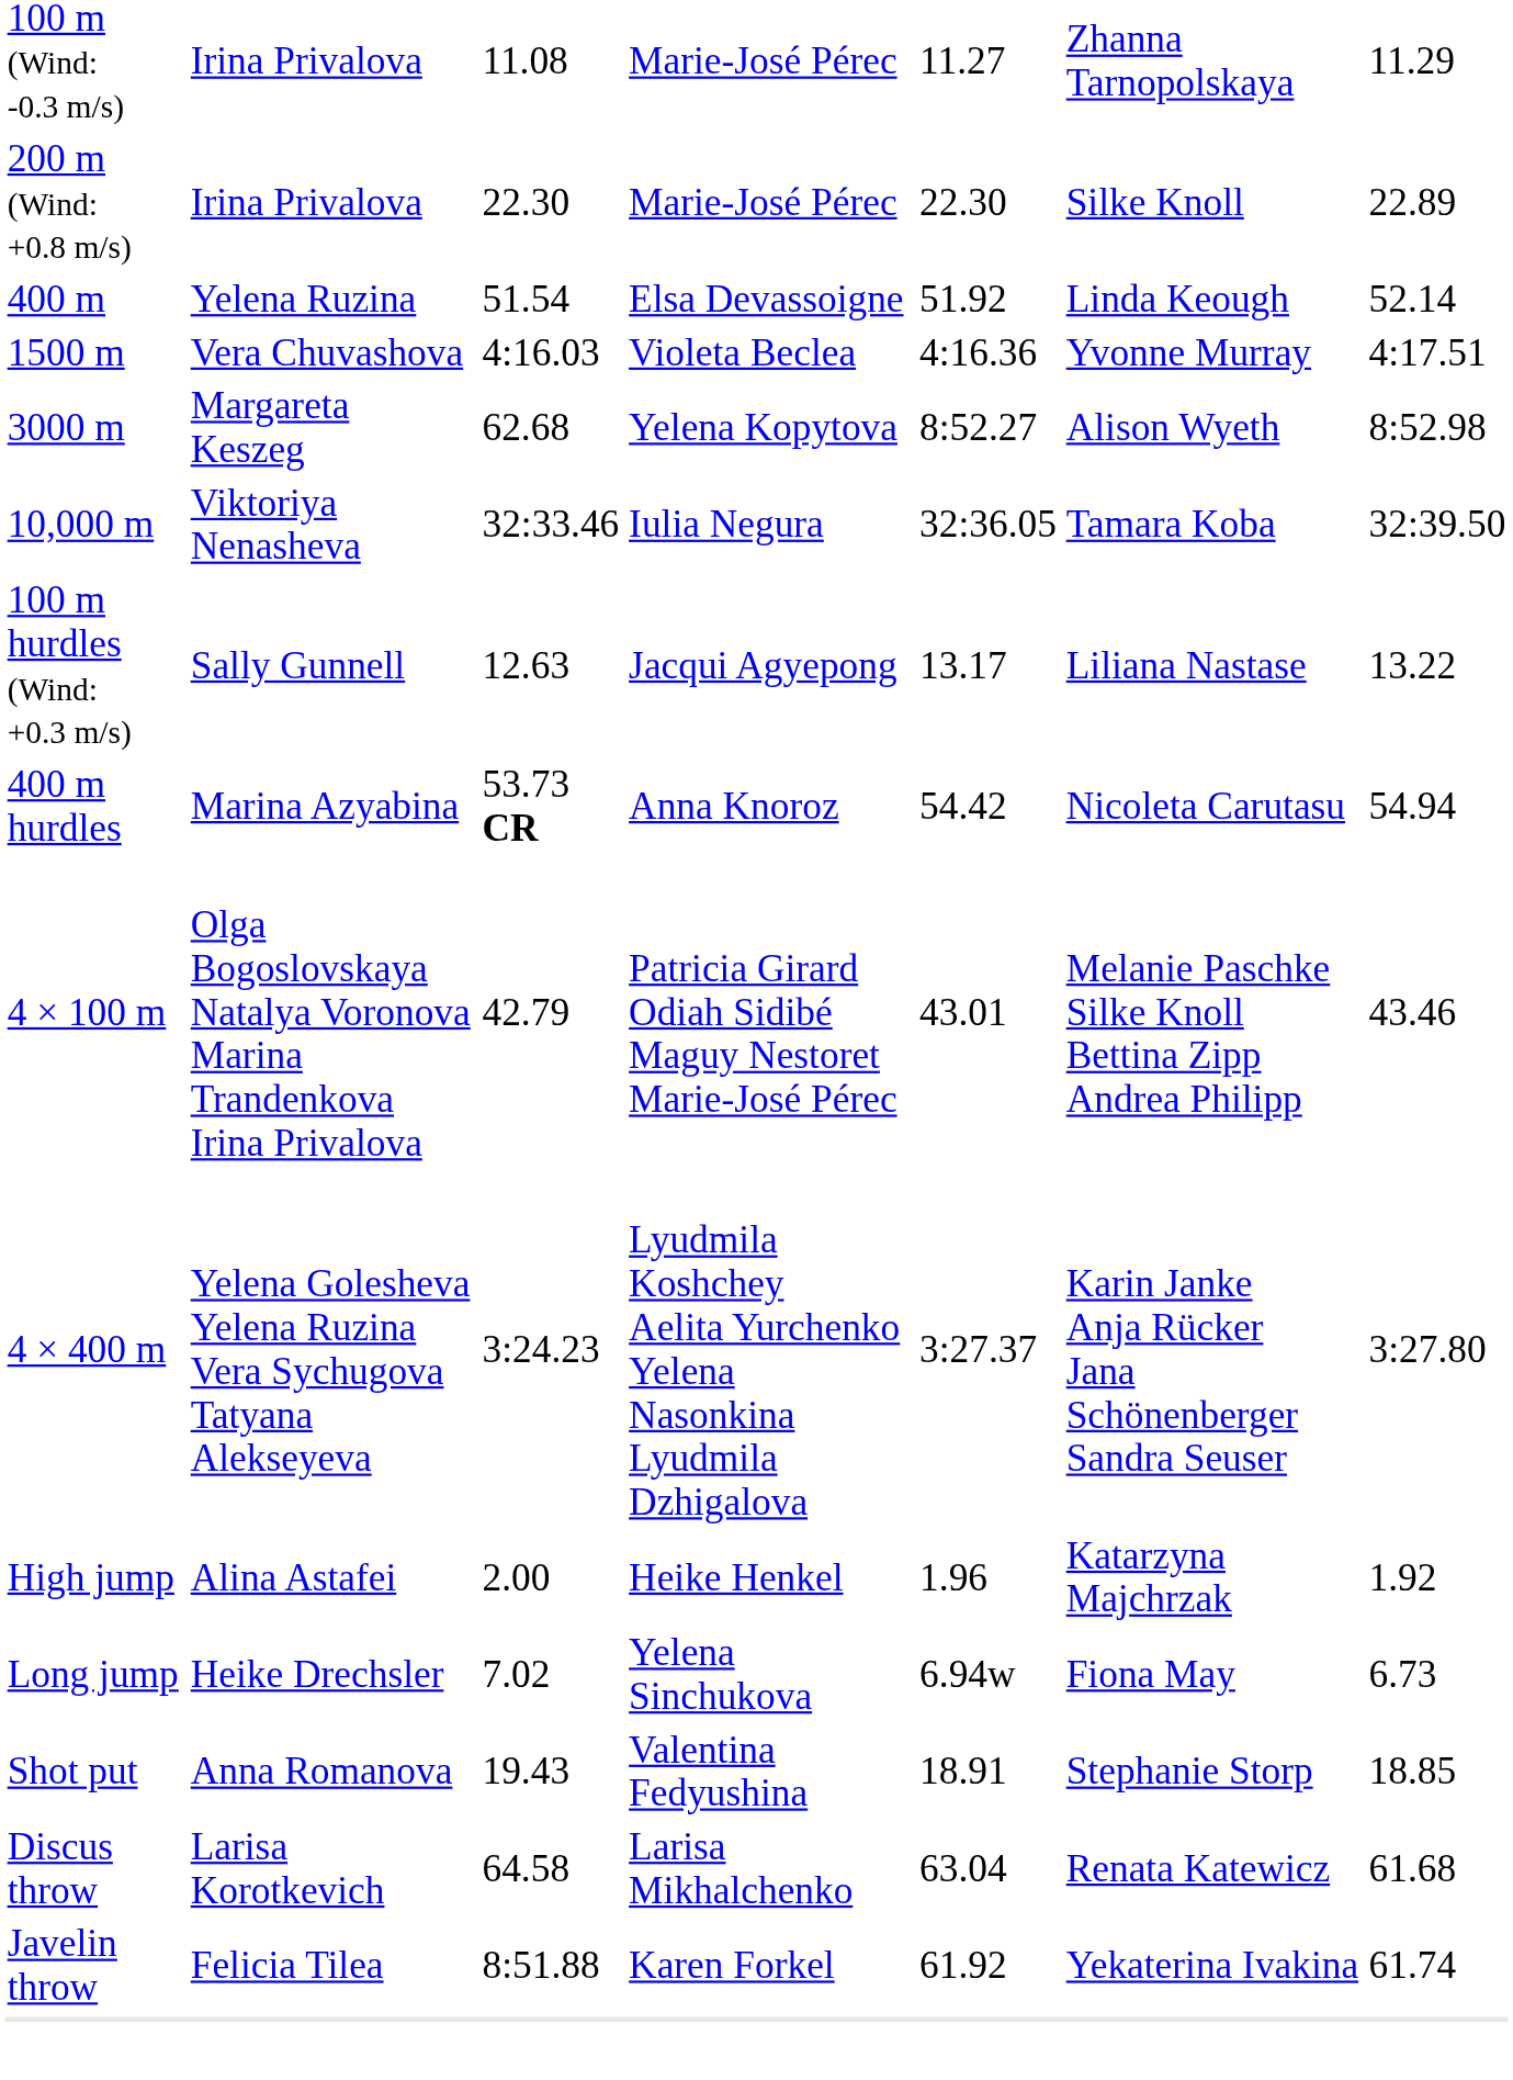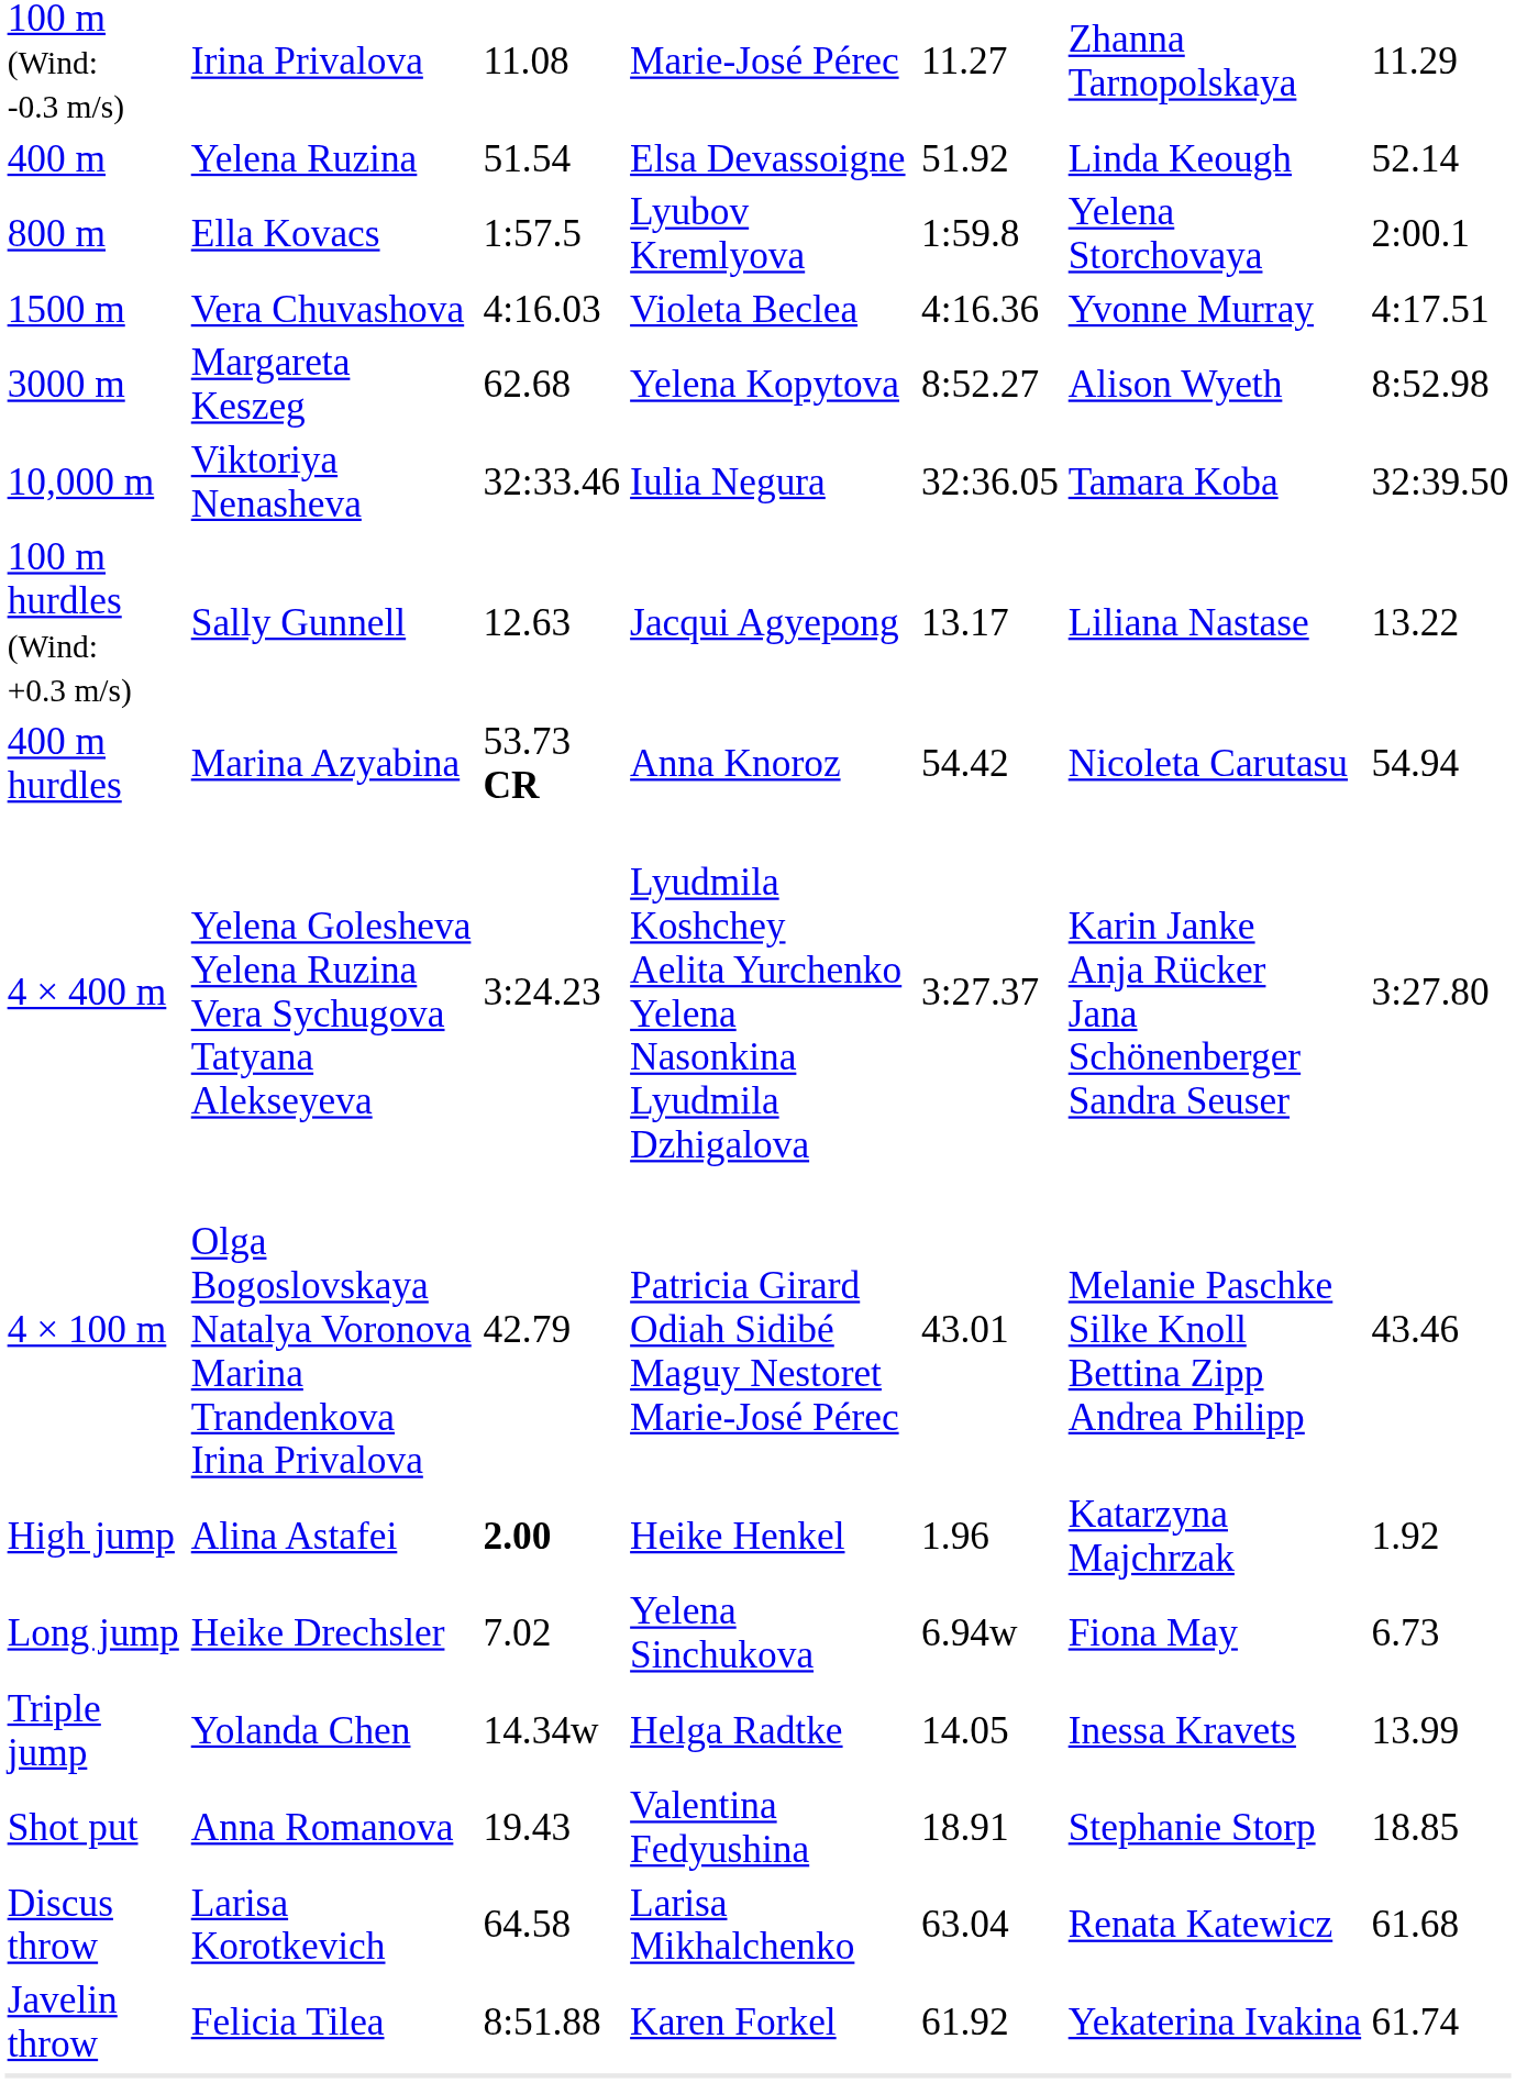- row: 200 m (Wind: +0.8 m/s) | Irina Privalova | 22.30 | Marie-José Pérec | 22.30 | Silke Knoll | 22.89
+ row: 800 m | Ella Kovacs | 1:57.5 | Lyubov Kremlyova | 1:59.8 | Yelena Storchovaya | 2:00.1
rows swapped: 4 × 100 m <-> 4 × 400 m
High jump | column 3: normal -> bold
+ row: Triple jump | Yolanda Chen | 14.34w | Helga Radtke | 14.05 | Inessa Kravets | 13.99
